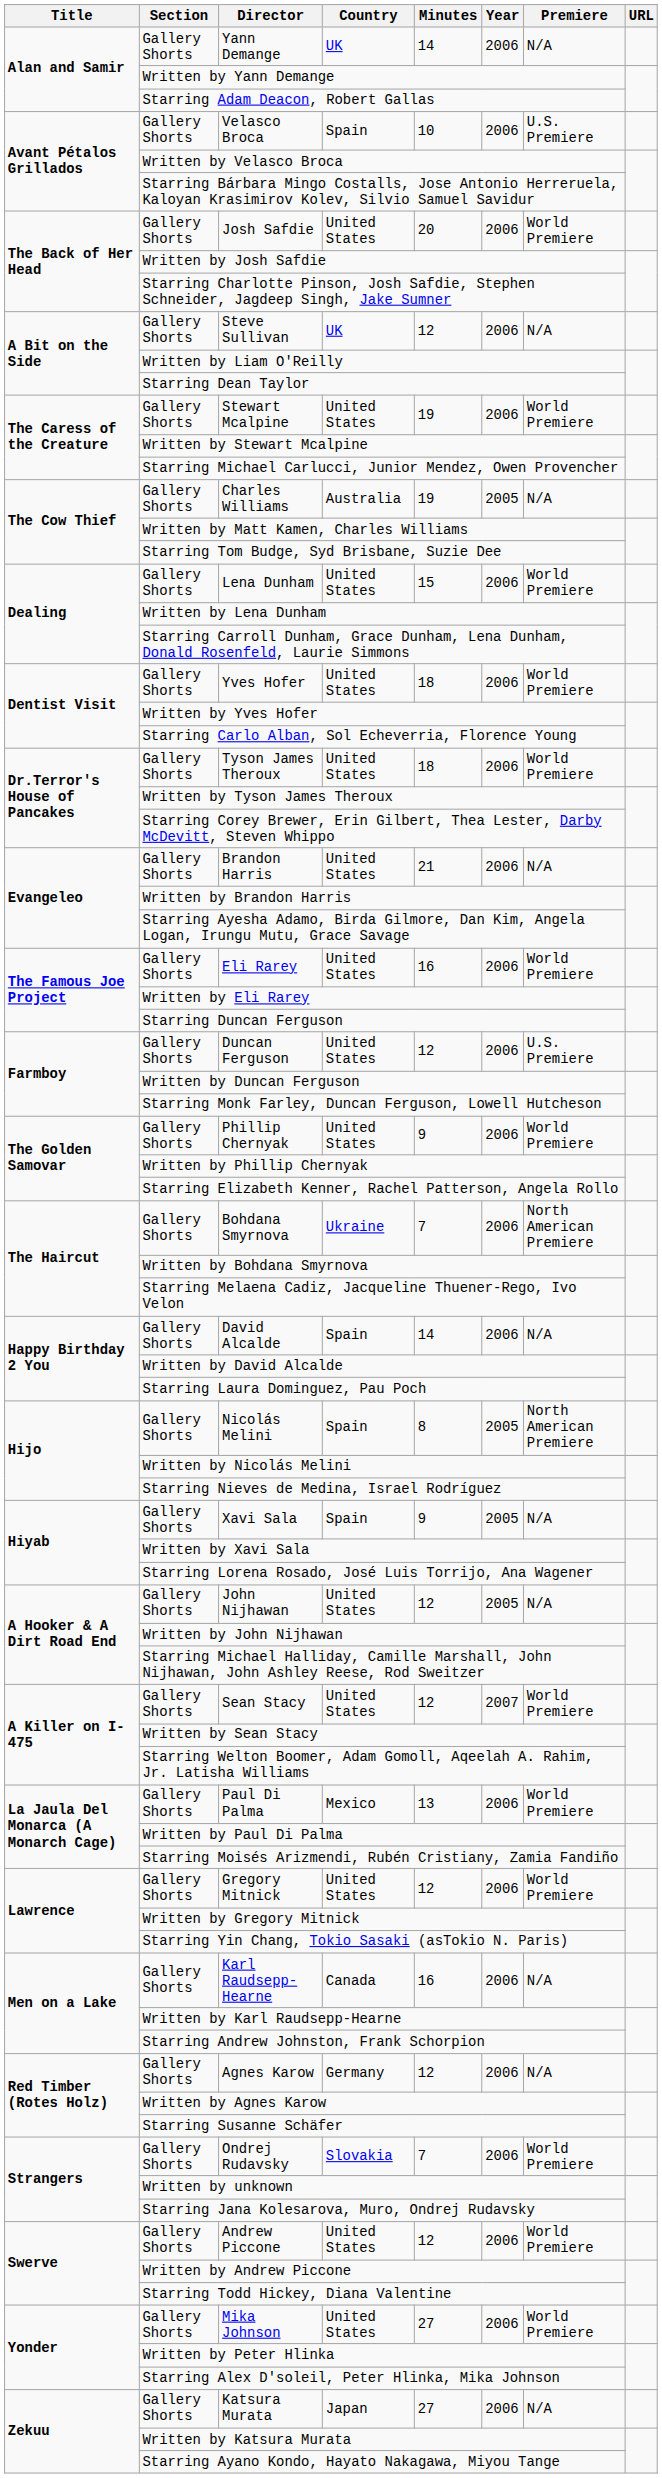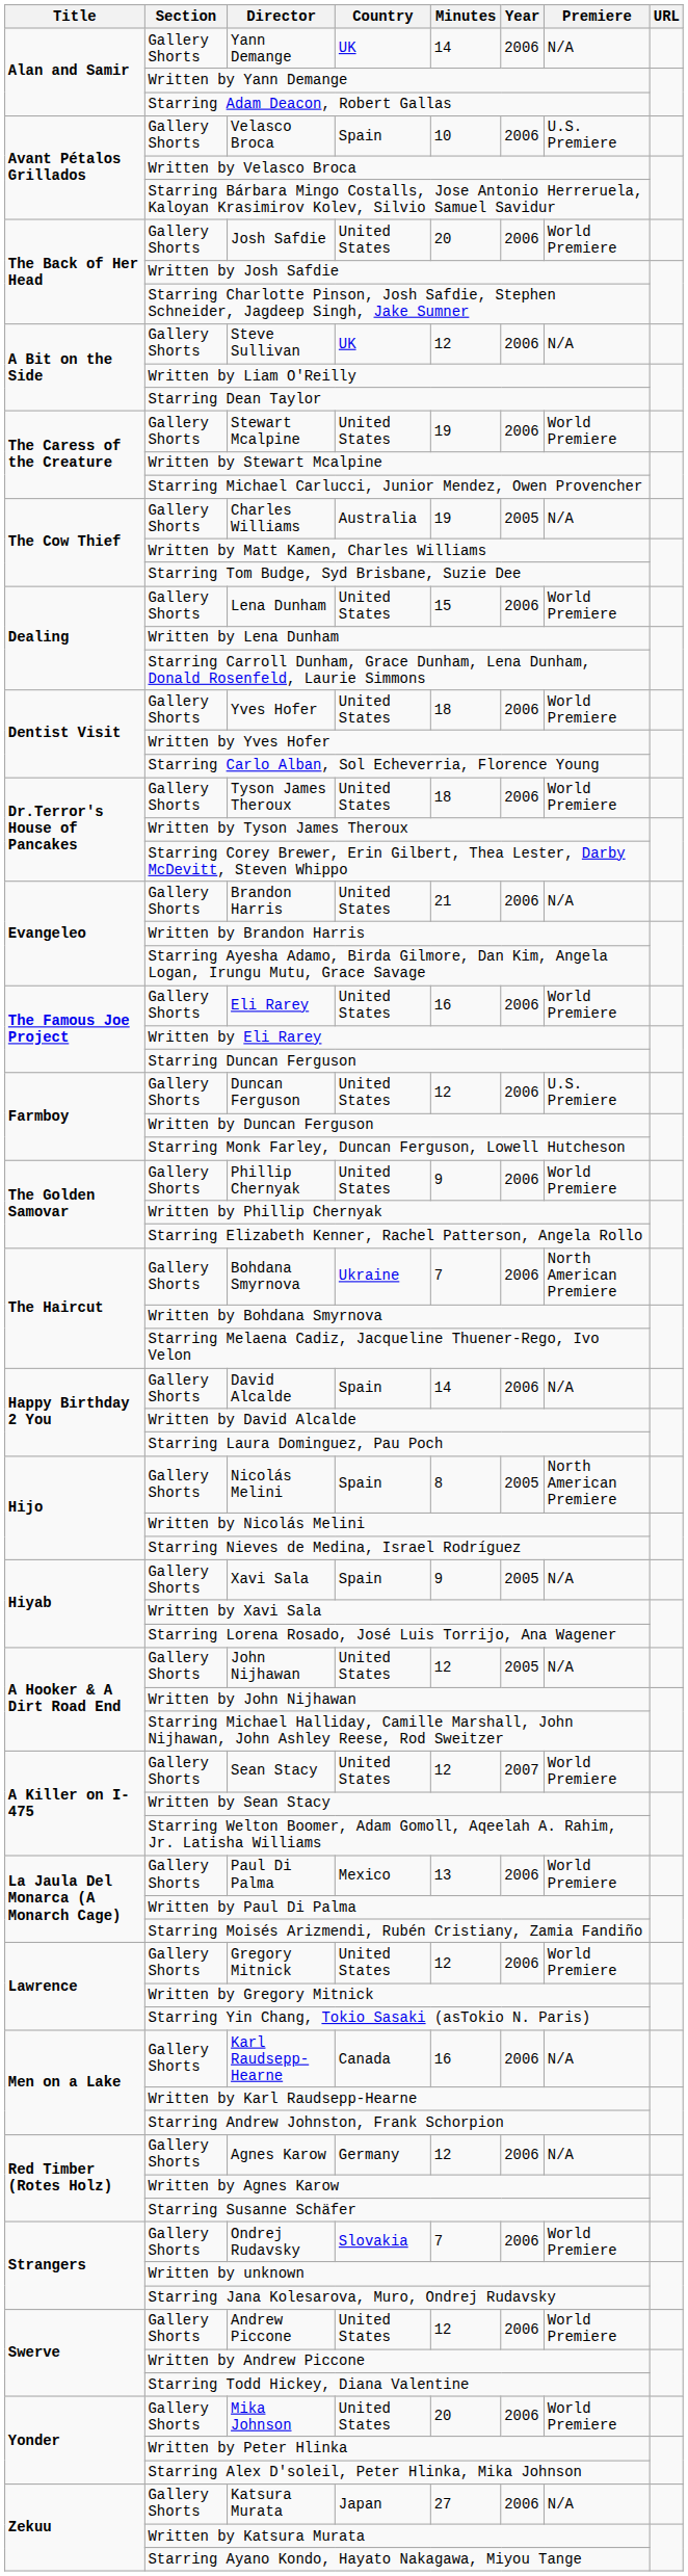Mika Johnson | Minutes: 27 -> 20
